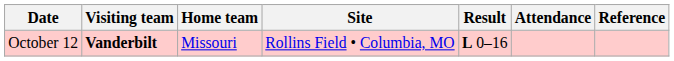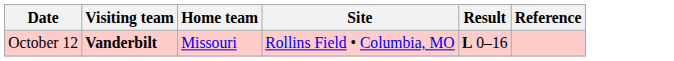- column: Attendance
